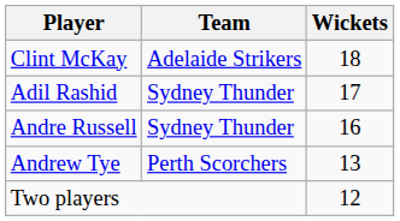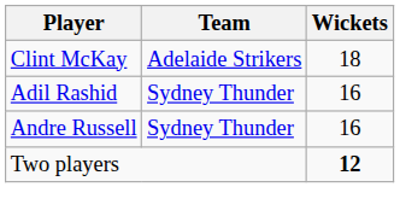Adil Rashid | Wickets: 17 -> 16
- row: Andrew Tye | Perth Scorchers | 13
Two players | Wickets: normal -> bold
